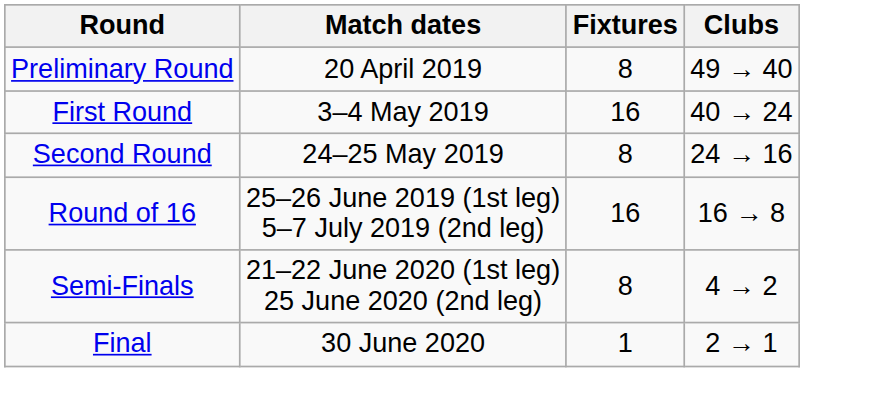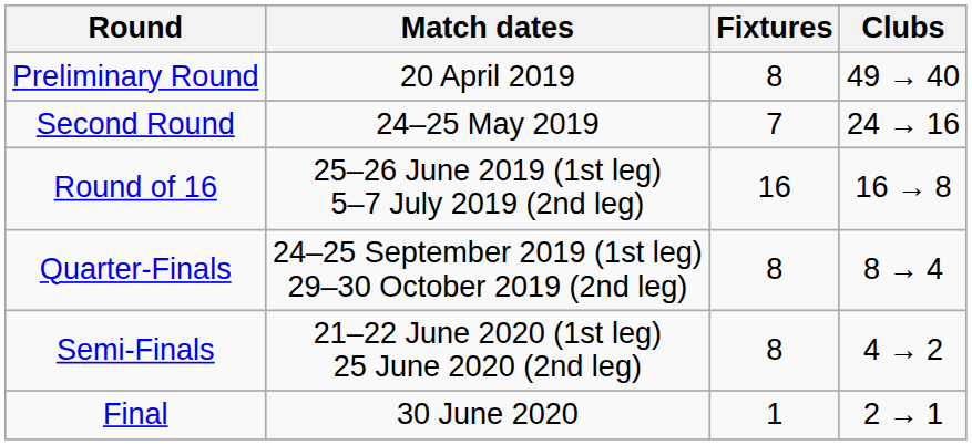- row: First Round | 3–4 May 2019 | 16 | 40 → 24
Second Round | Fixtures: 8 -> 7
+ row: Quarter-Finals | 24–25 September 2019 (1st leg) 29–30 October 2019 (2nd leg) | 8 | 8 → 4
